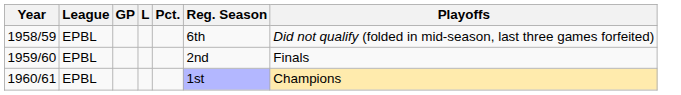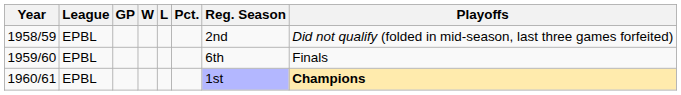+ column: W
1958/59 | Reg. Season: 6th -> 2nd
1959/60 | Reg. Season: 2nd -> 6th
1960/61 | Playoffs: normal -> bold
